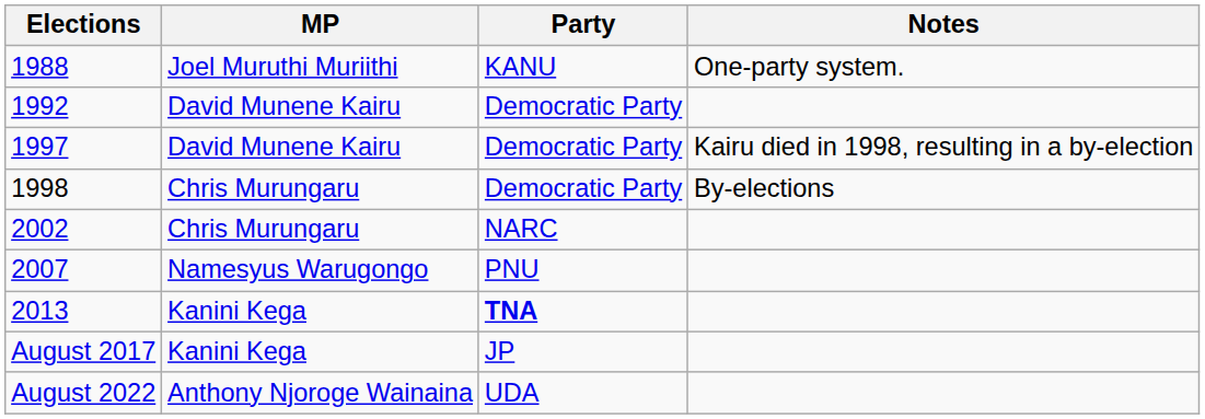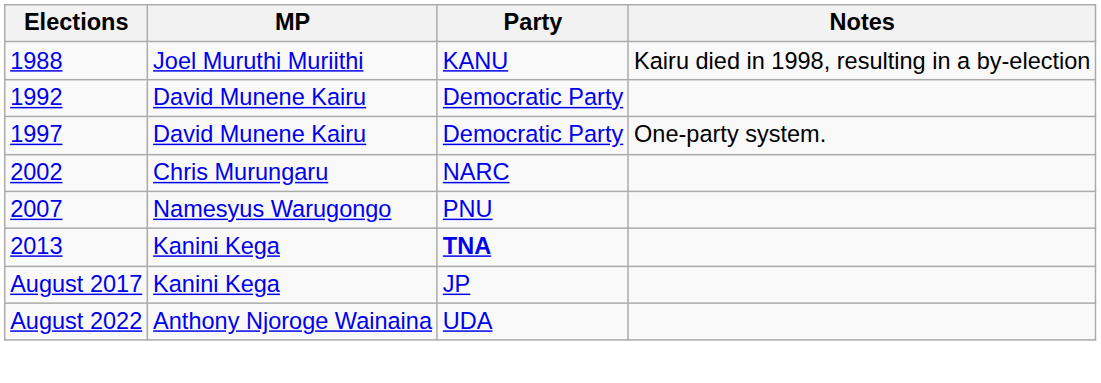1988 | Notes: One-party system. -> Kairu died in 1998, resulting in a by-election
1997 | Notes: Kairu died in 1998, resulting in a by-election -> One-party system.
- row: 1998 | Chris Murungaru | Democratic Party | By-elections
